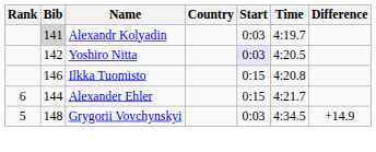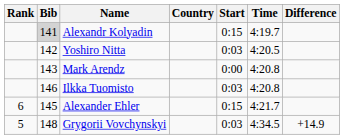Alexandr Kolyadin | Start: 0:03 -> 0:15
Yoshiro Nitta | Start: lavender background -> no background
+ row: 143 | Mark Arendz | 0:00 | 4:20.8
Ilkka Tuomisto | Start: 0:15 -> 0:03
Alexander Ehler | Bib: 144 -> 145
